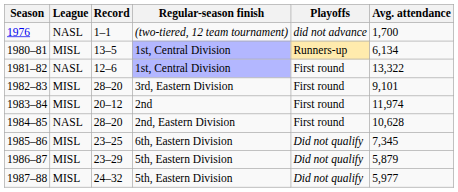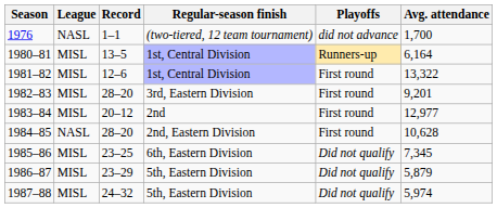1980–81 | Avg. attendance: 6,134 -> 6,164
1981–82 | League: NASL -> MISL
1982–83 | Avg. attendance: 9,101 -> 9,201
1983–84 | Avg. attendance: 11,974 -> 12,977
1987–88 | Avg. attendance: 5,977 -> 5,974
